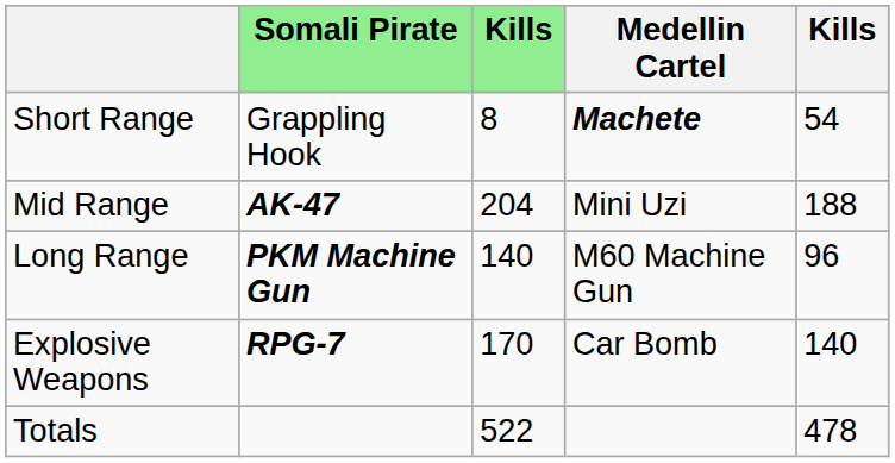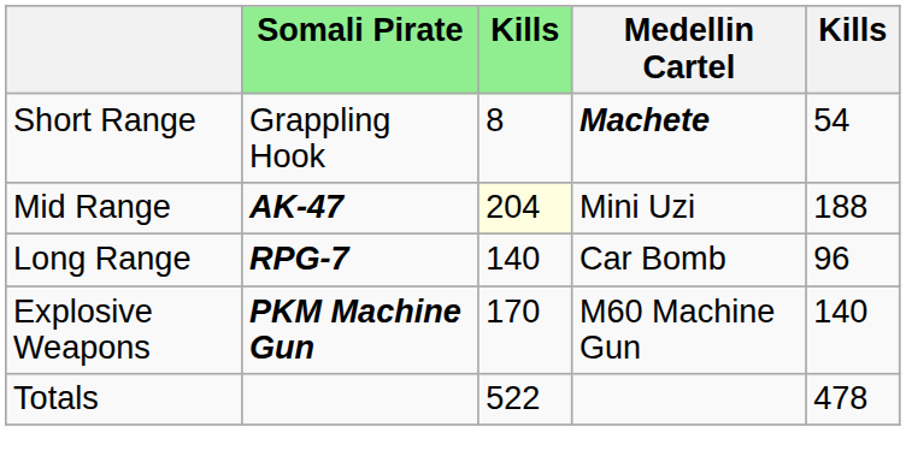Mid Range | column 3: no background -> lightyellow background
Long Range | Somali Pirate: PKM Machine Gun -> RPG-7
Long Range | Medellin Cartel: M60 Machine Gun -> Car Bomb
Explosive Weapons | Somali Pirate: RPG-7 -> PKM Machine Gun
Explosive Weapons | Medellin Cartel: Car Bomb -> M60 Machine Gun
